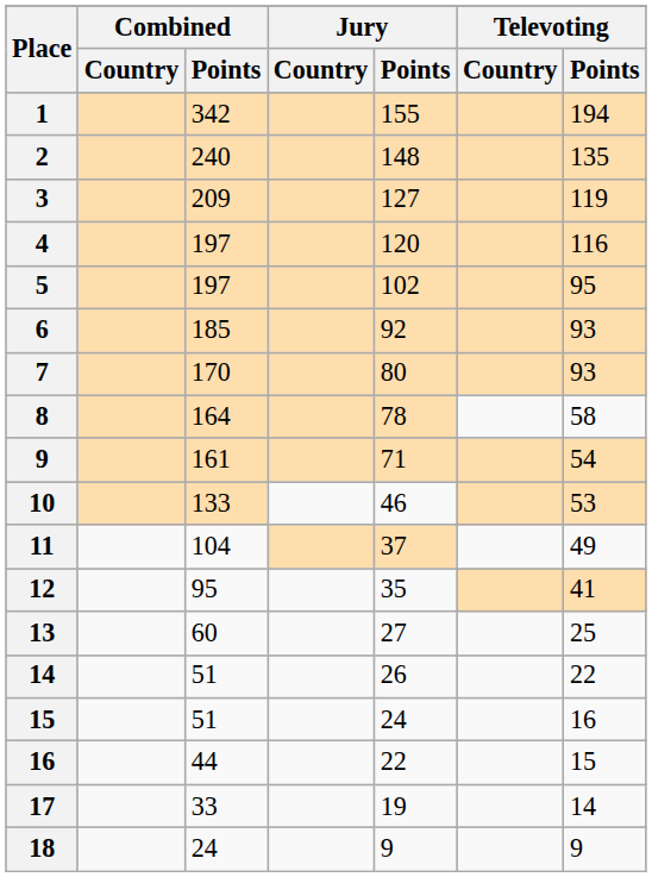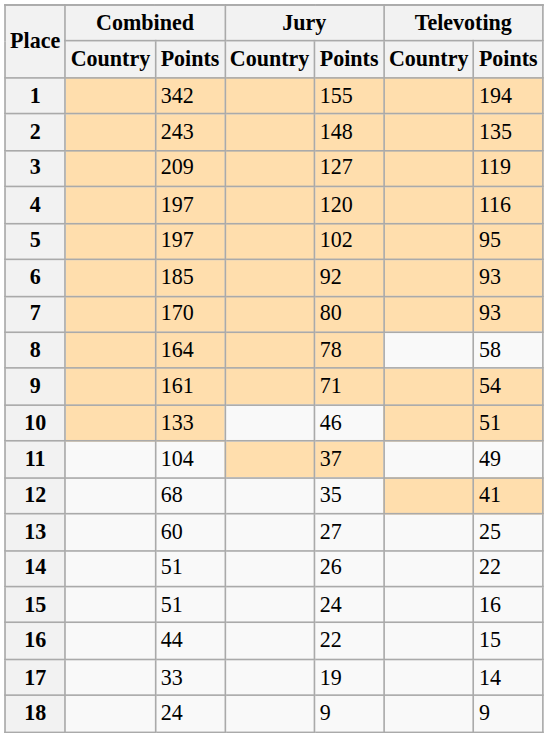2 | Combined / Points: 240 -> 243
10 | Televoting / Points: 53 -> 51
12 | Combined / Points: 95 -> 68
